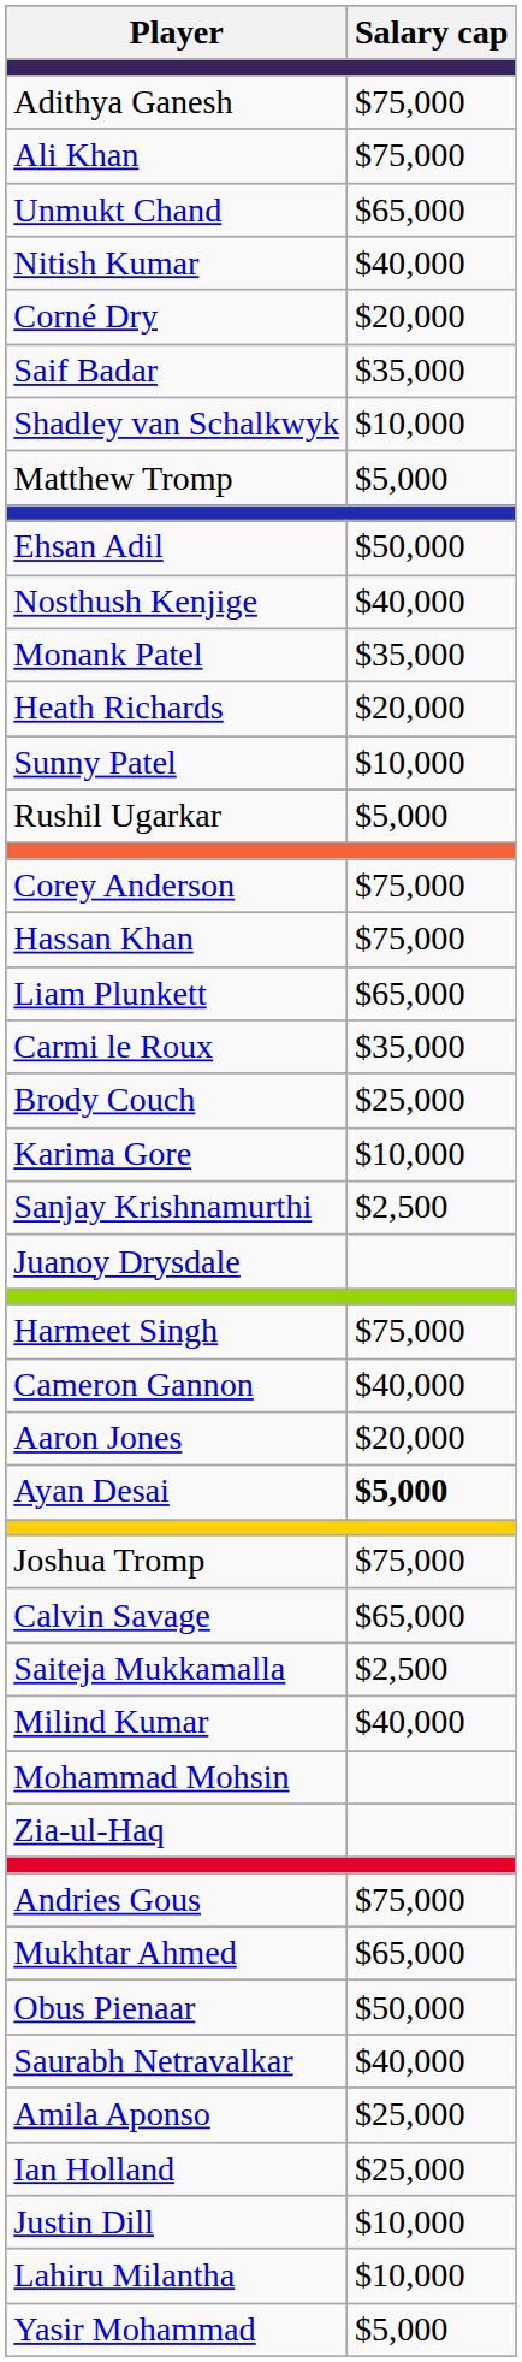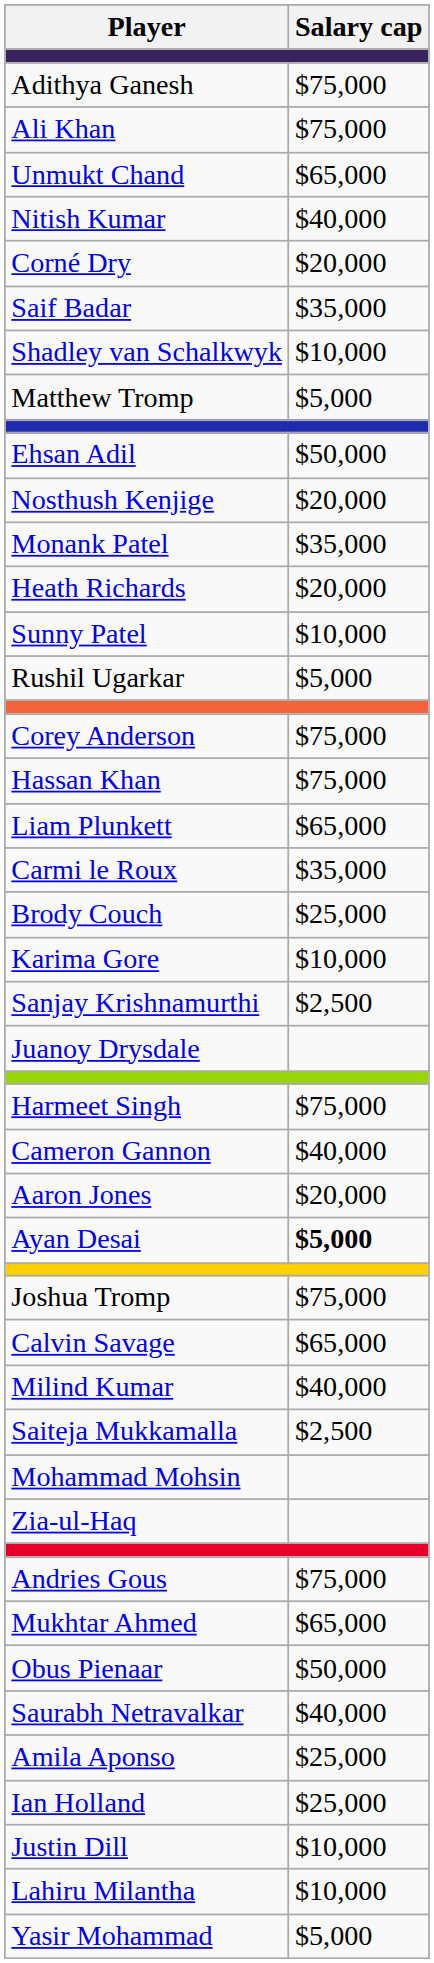Nosthush Kenjige | Salary cap: $40,000 -> $20,000
rows swapped: Milind Kumar <-> Saiteja Mukkamalla
